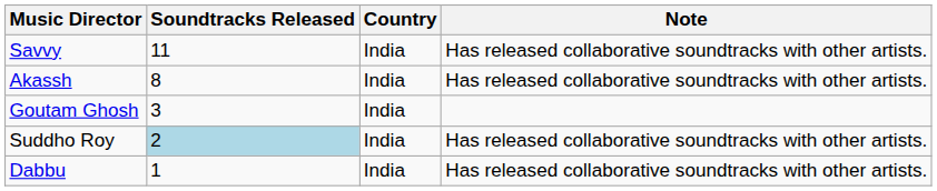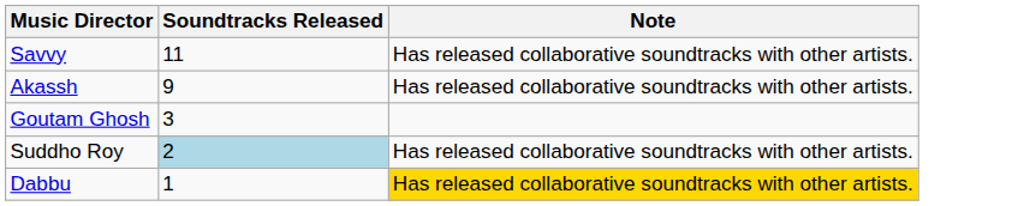- column: Country | India | India | India | India | India
Akassh | Soundtracks Released: 8 -> 9
Dabbu | Note: no background -> gold background
